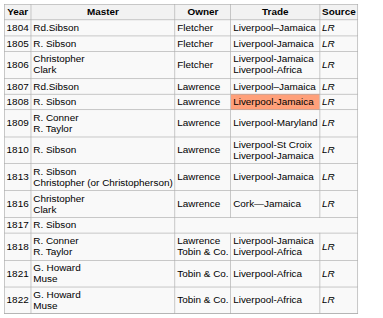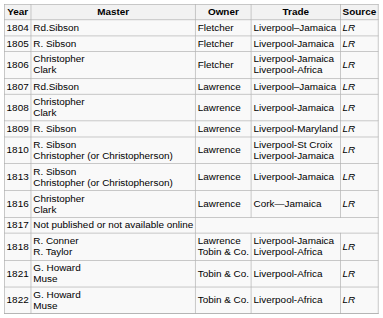1808 | Master: R. Sibson -> Christopher Clark
1808 | Trade: lightsalmon background -> no background
1809 | Master: R. Conner R. Taylor -> R. Sibson
1810 | Master: R. Sibson -> R. Sibson Christopher (or Christopherson)
1817 | Master: R. Sibson -> Not published or not available online
